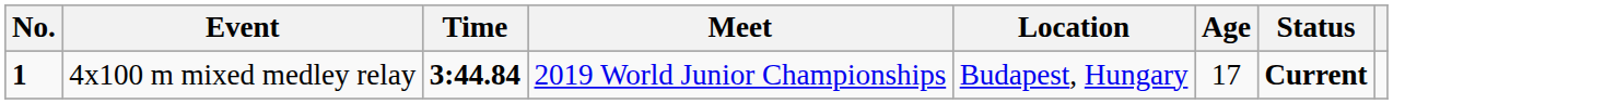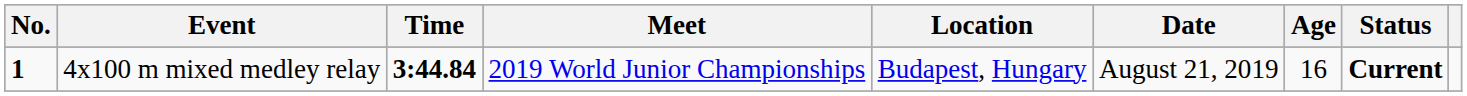+ column: Date | August 21, 2019
4x100 m mixed medley relay | Age: 17 -> 16
